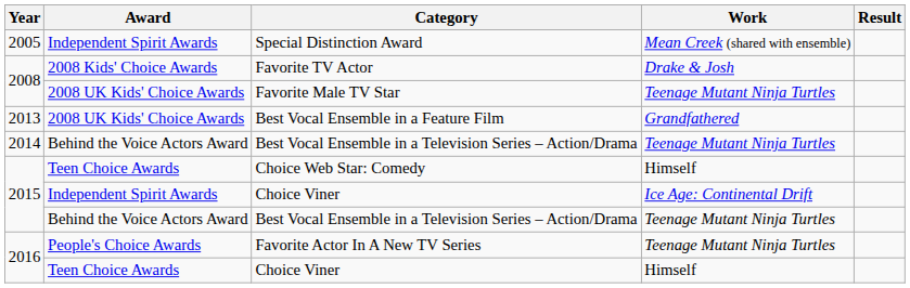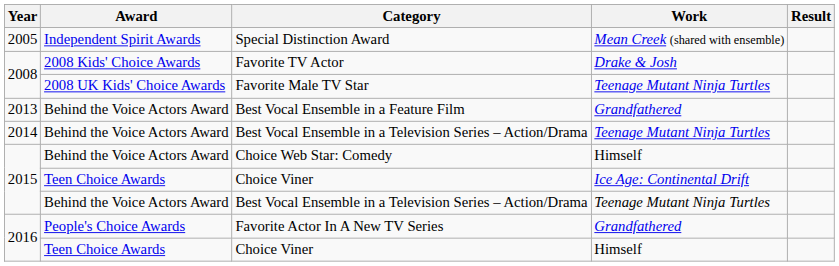Best Vocal Ensemble in a Feature Film | Award: 2008 UK Kids' Choice Awards -> Behind the Voice Actors Award
Choice Web Star: Comedy | Award: Teen Choice Awards -> Behind the Voice Actors Award
2015 / Choice Viner | Award: Independent Spirit Awards -> Teen Choice Awards
Favorite Actor In A New TV Series | Work: Teenage Mutant Ninja Turtles -> Grandfathered
